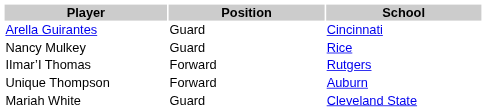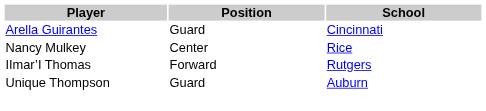Nancy Mulkey | Position: Guard -> Center
Unique Thompson | Position: Forward -> Guard
- row: Mariah White | Guard | Cleveland State
